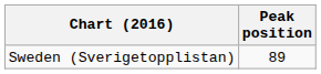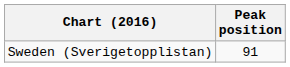Sweden (Sverigetopplistan) | Peak position: 89 -> 91
